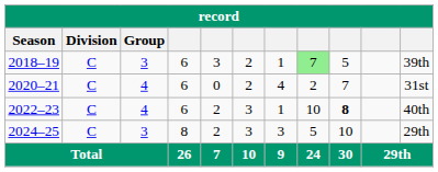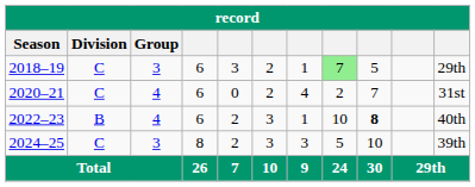2018–19 | column 11: 39th -> 29th
2022–23 | Division: C -> B
2024–25 | column 11: 29th -> 39th
